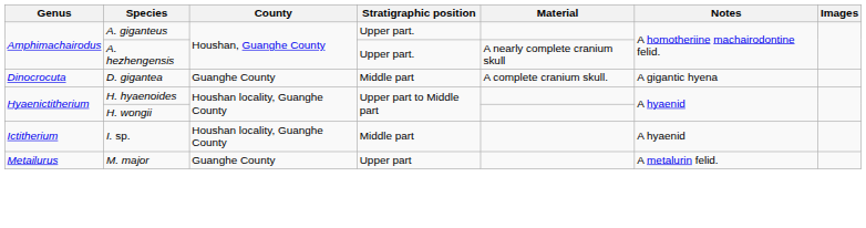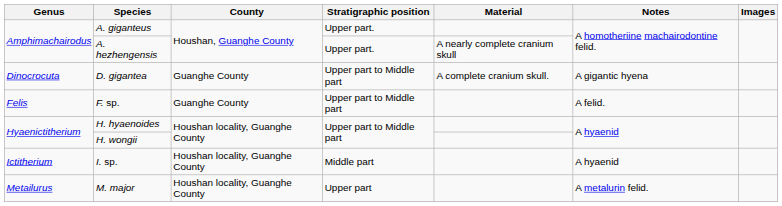D. gigantea | Stratigraphic position: Middle part -> Upper part to Middle part
+ row: Felis | F. sp. | Guanghe County | Upper part to Middle part | A felid.
M. major | County: Guanghe County -> Houshan locality, Guanghe County
